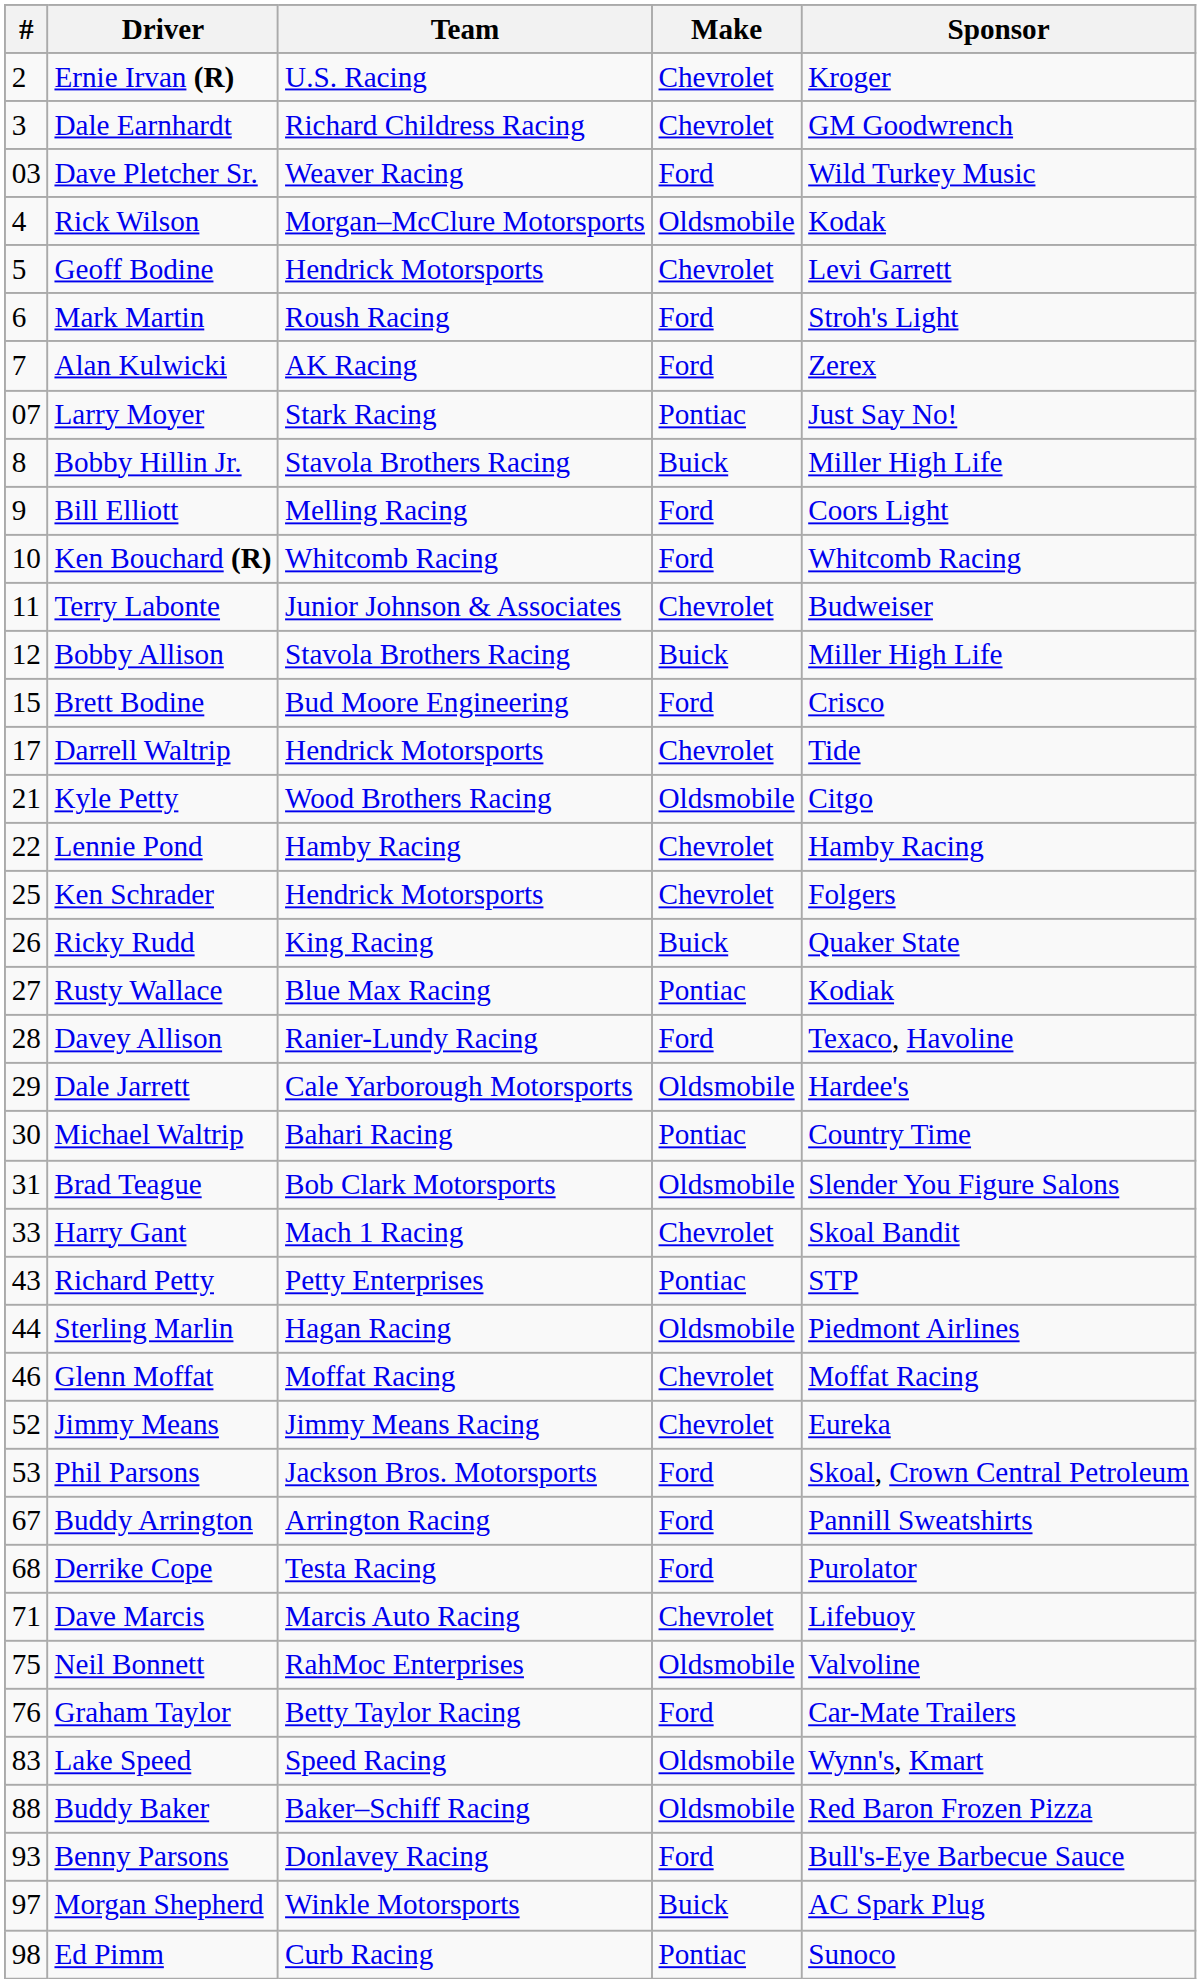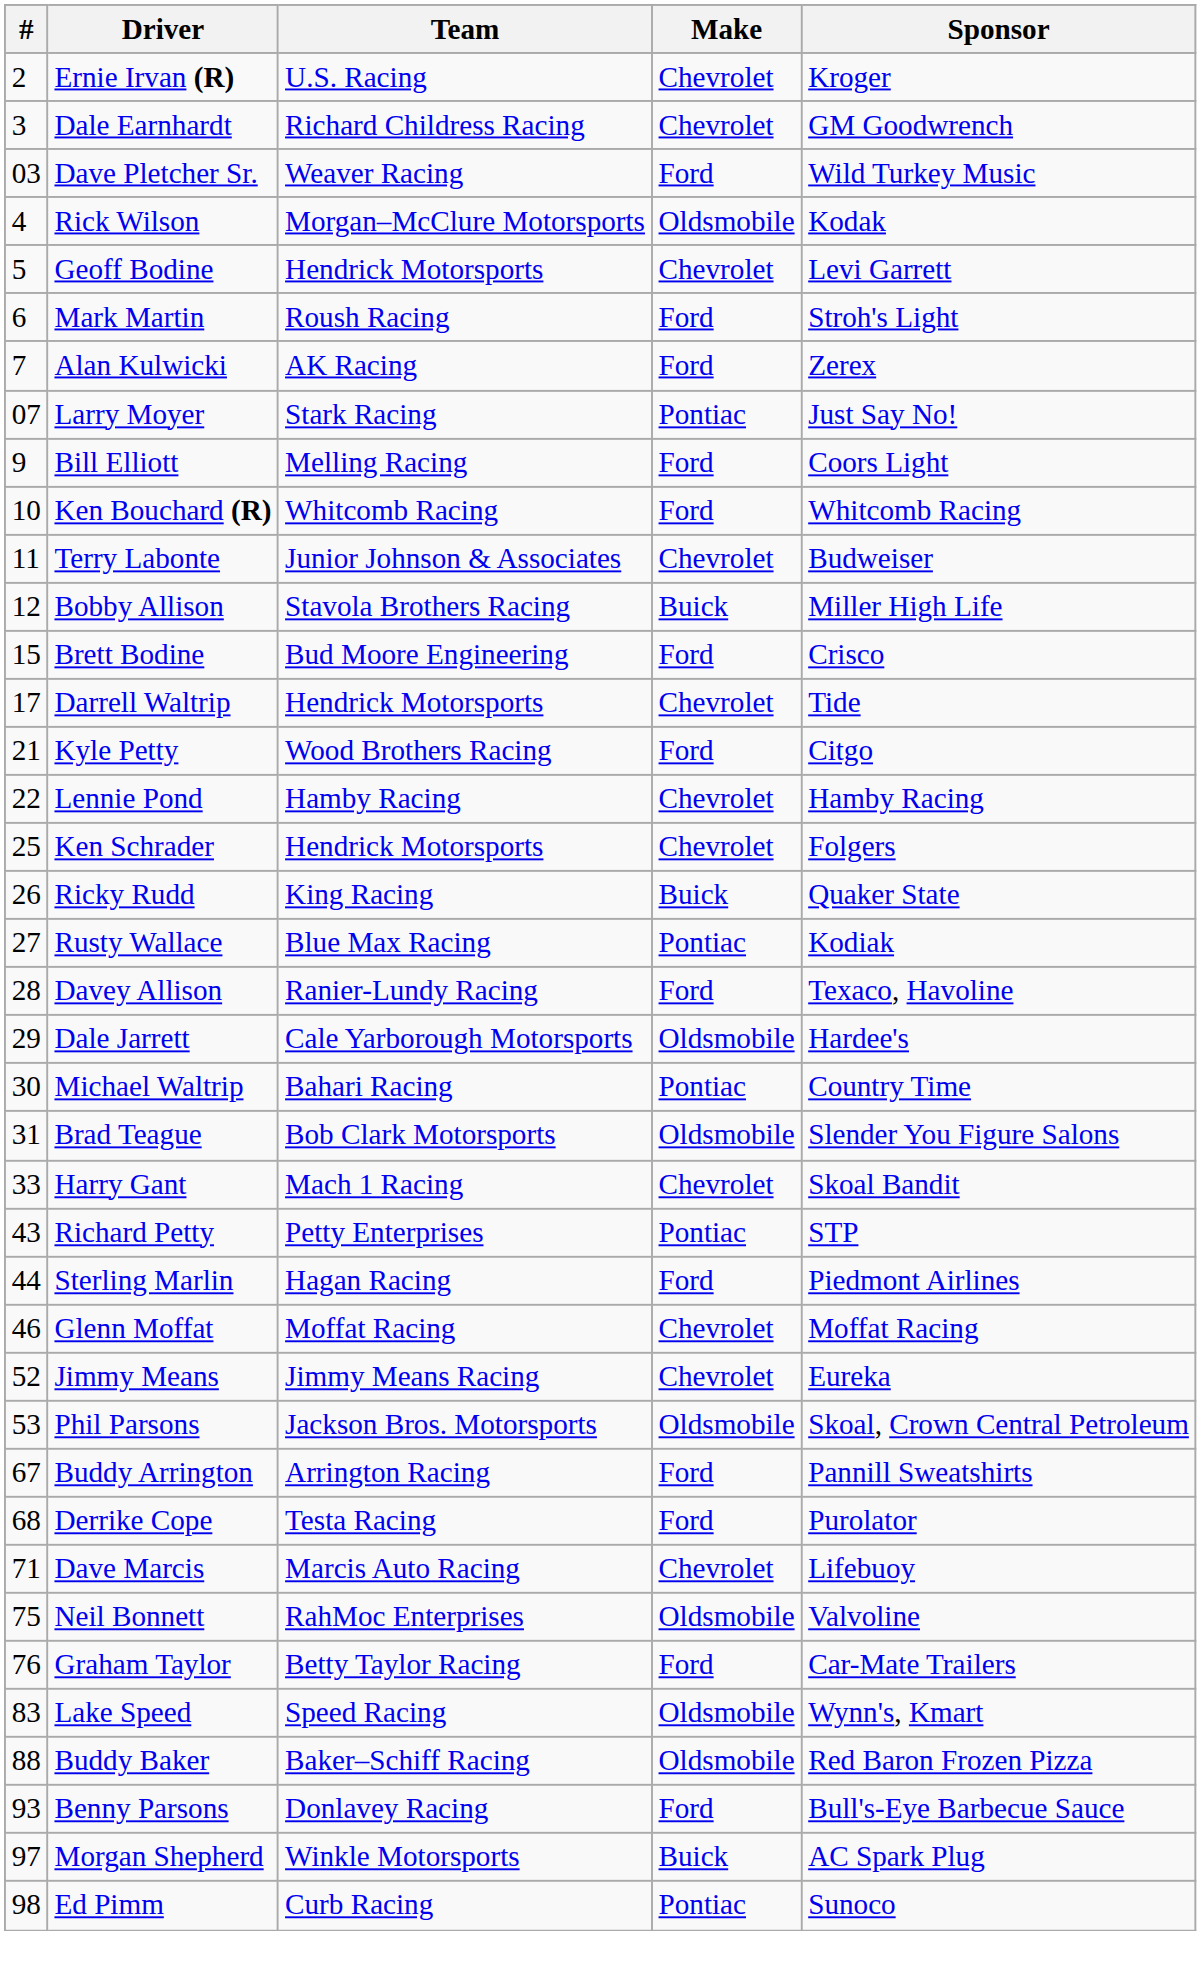- row: 8 | Bobby Hillin Jr. | Stavola Brothers Racing | Buick | Miller High Life
Kyle Petty | Make: Oldsmobile -> Ford
Sterling Marlin | Make: Oldsmobile -> Ford
Phil Parsons | Make: Ford -> Oldsmobile
